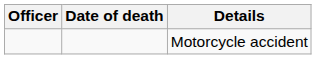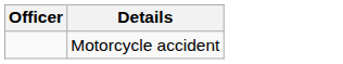- column: Date of death
